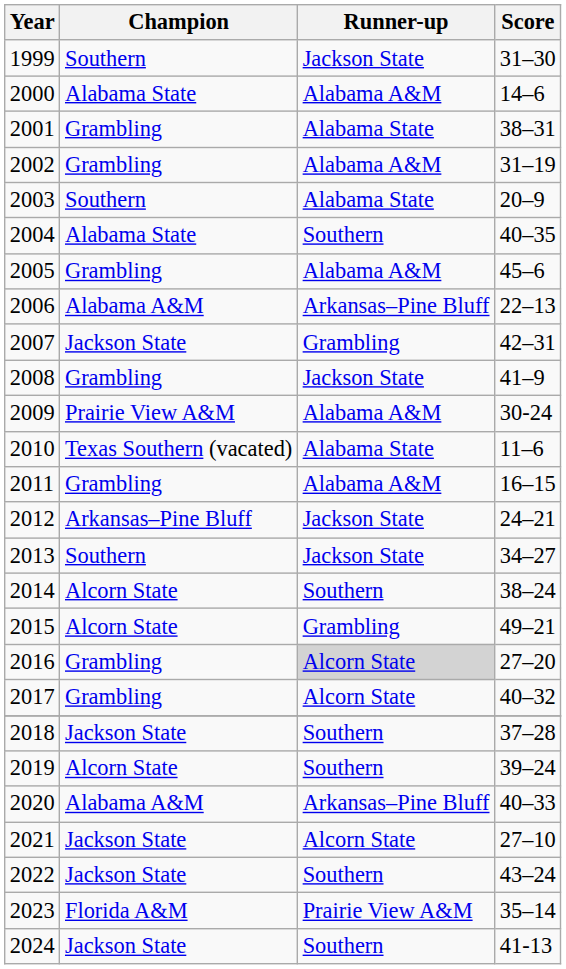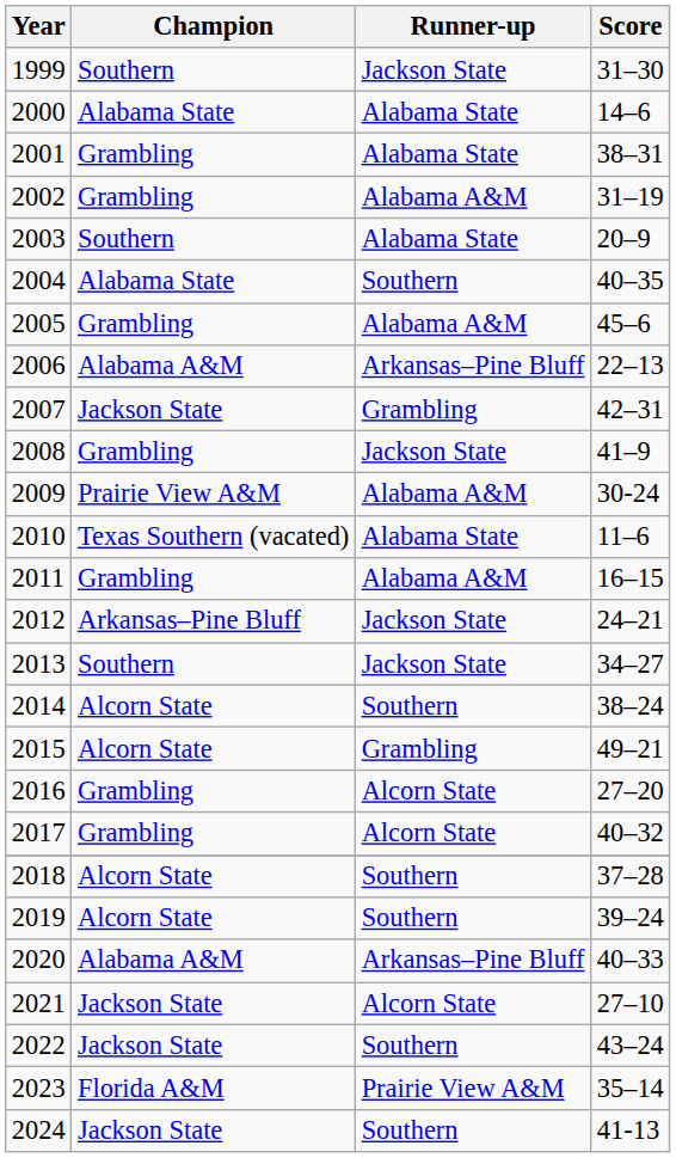2000 | Runner-up: Alabama A&M -> Alabama State
2016 | Runner-up: lightgrey background -> no background
2018 | Champion: Jackson State -> Alcorn State
